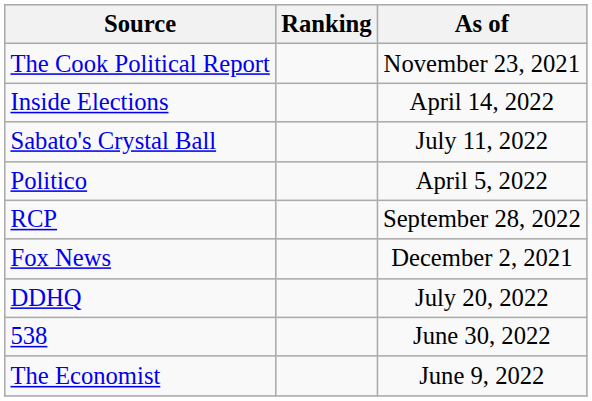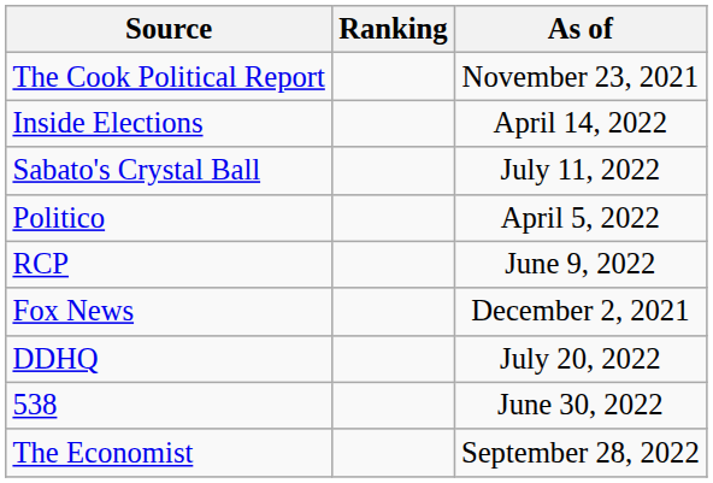RCP | As of: September 28, 2022 -> June 9, 2022
The Economist | As of: June 9, 2022 -> September 28, 2022
